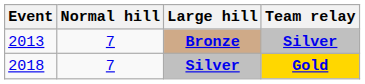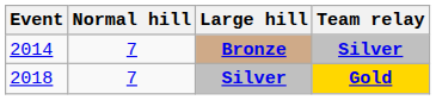Bronze | Event: 2013 -> 2014
